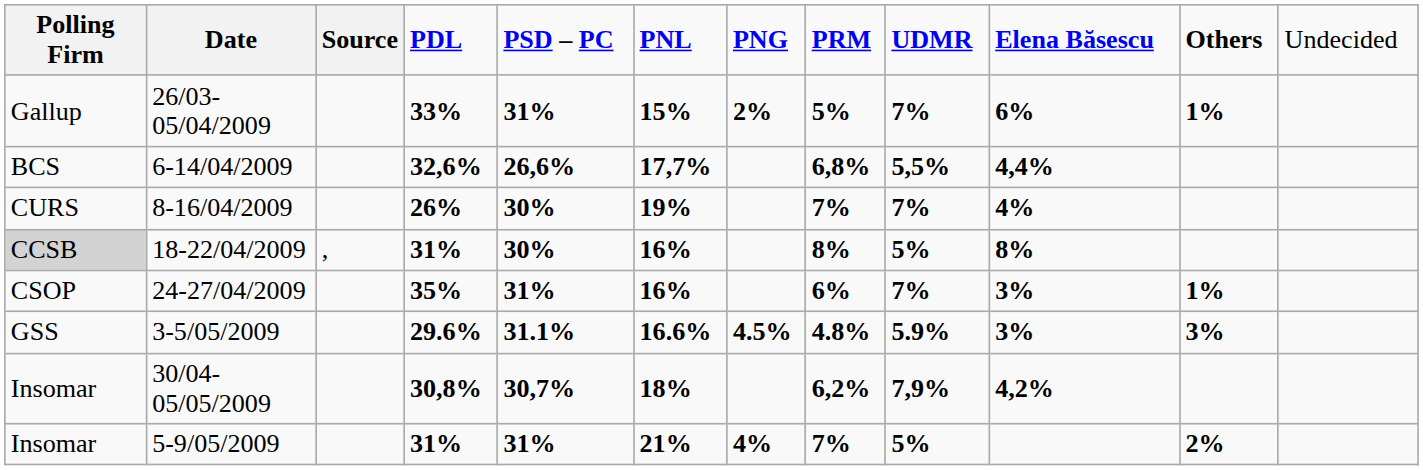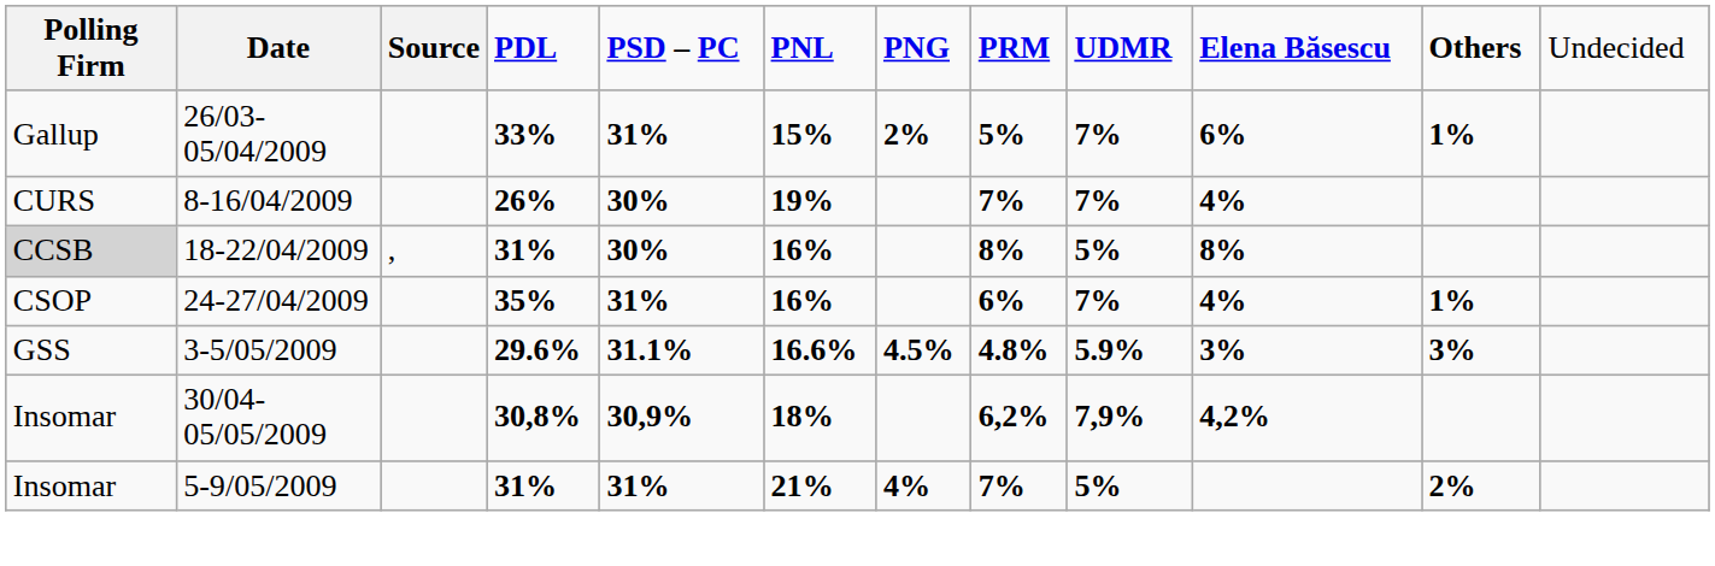- row: BCS | 6-14/04/2009 | 32,6% | 26,6% | 17,7% | 6,8% | 5,5% | 4,4%
24-27/04/2009 | column 10: 3% -> 4%
30/04-05/05/2009 | column 5: 30,7% -> 30,9%
